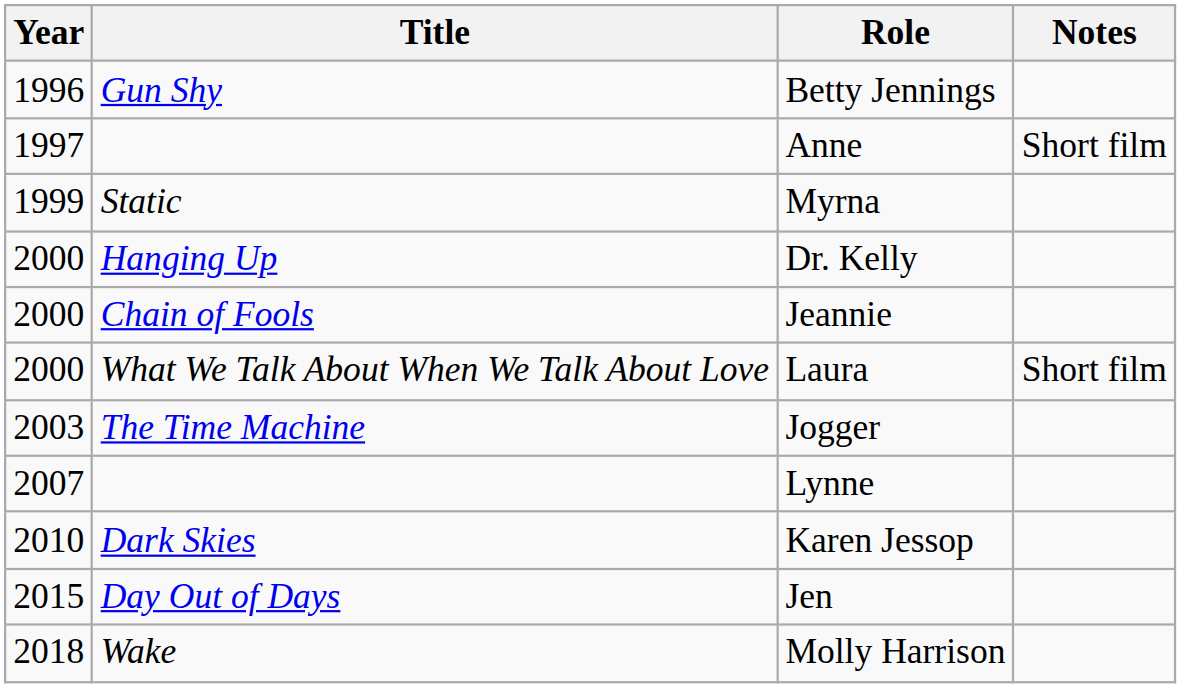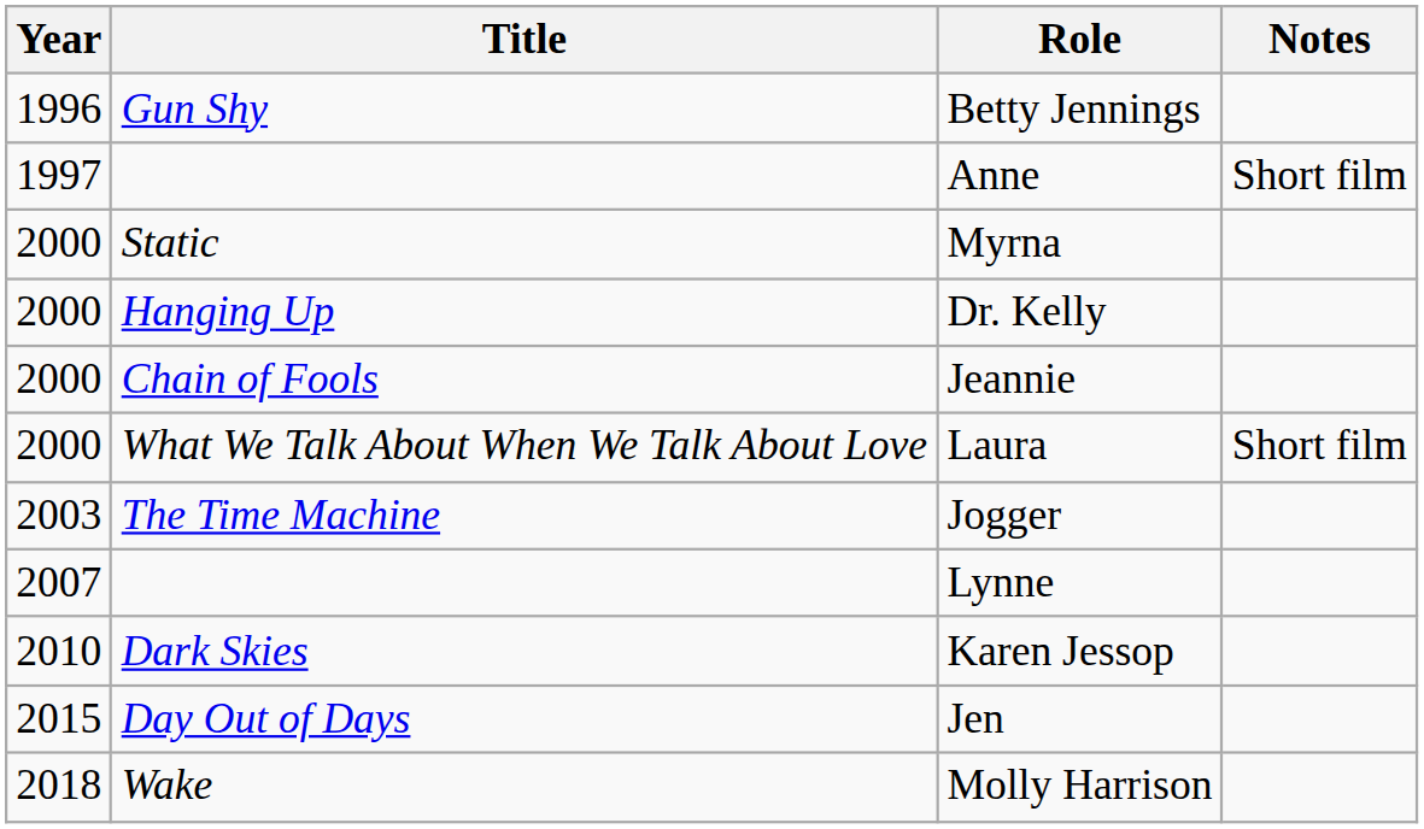Myrna | Year: 1999 -> 2000
